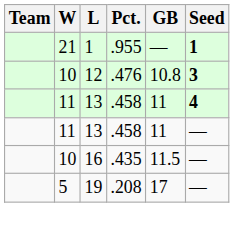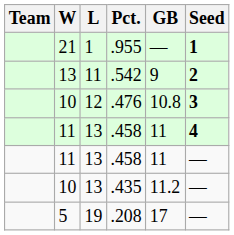+ row: 13 | 11 | .542 | 9 | 2
.435 | L: 16 -> 13
.435 | GB: 11.5 -> 11.2
